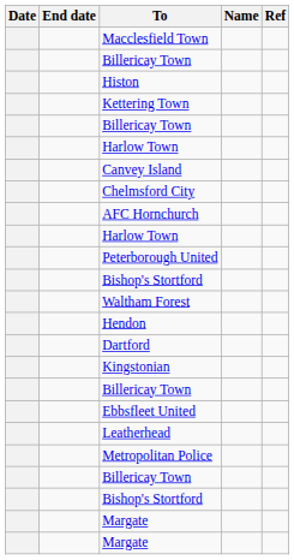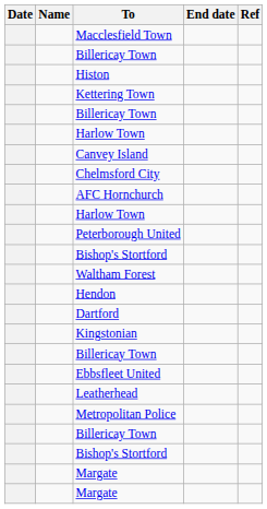columns swapped: Name <-> End date
